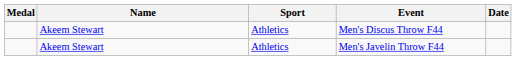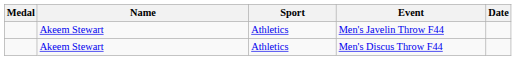rows swapped: Men's Discus Throw F44 <-> Men's Javelin Throw F44
